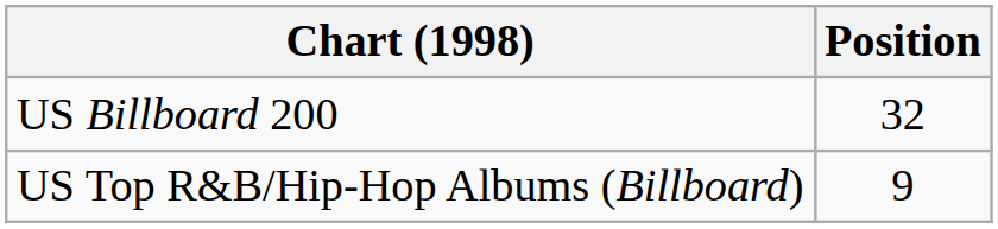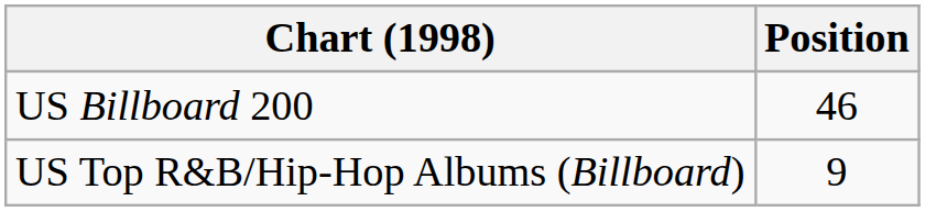US Billboard 200 | Position: 32 -> 46
